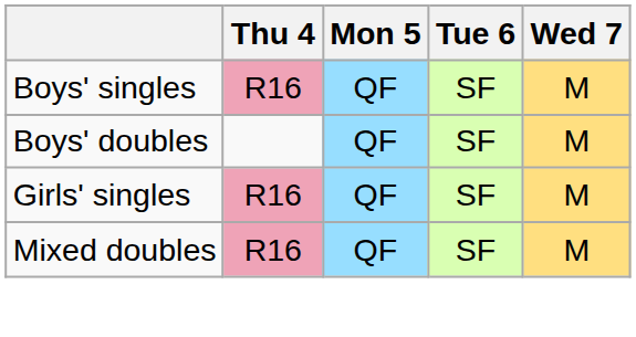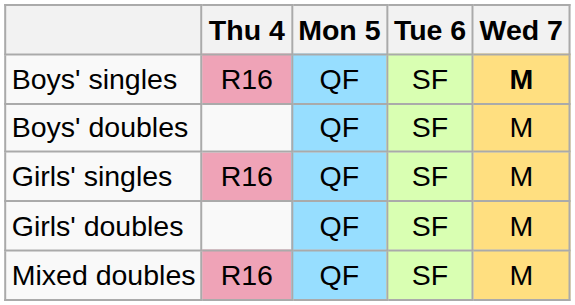Boys' singles | Wed 7: normal -> bold
+ row: Girls' doubles | QF | SF | M
